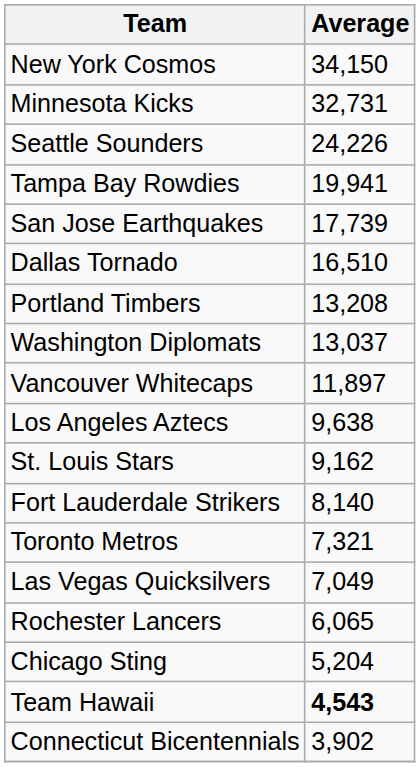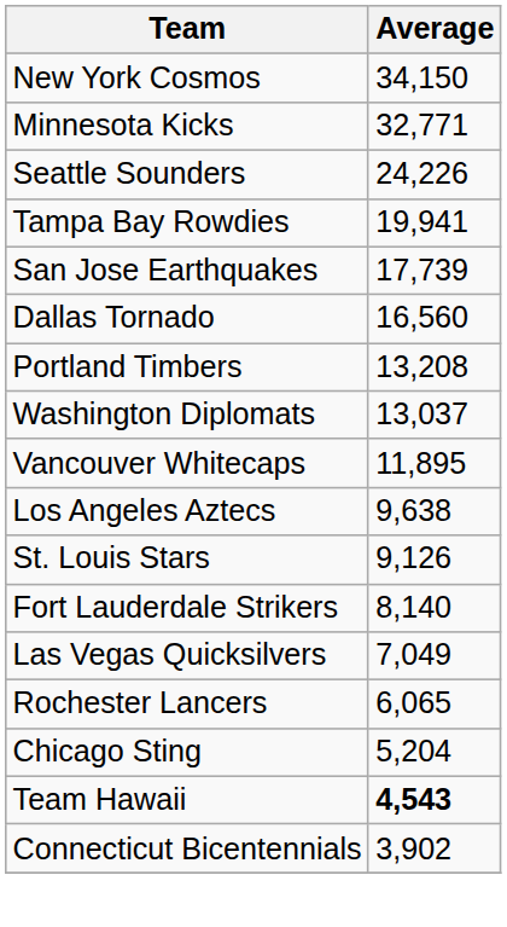Minnesota Kicks | Average: 32,731 -> 32,771
Dallas Tornado | Average: 16,510 -> 16,560
Vancouver Whitecaps | Average: 11,897 -> 11,895
St. Louis Stars | Average: 9,162 -> 9,126
- row: Toronto Metros | 7,321
